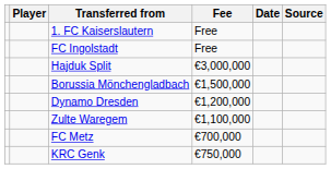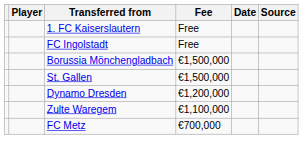- row: Hajduk Split | €3,000,000
+ row: St. Gallen | €1,500,000
- row: KRC Genk | €750,000
